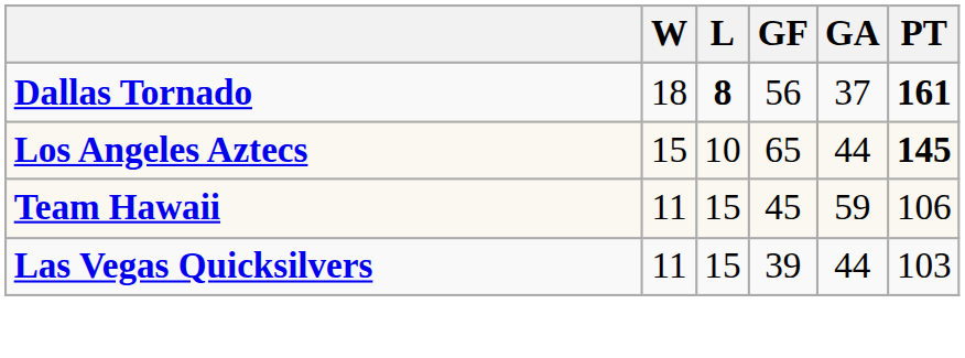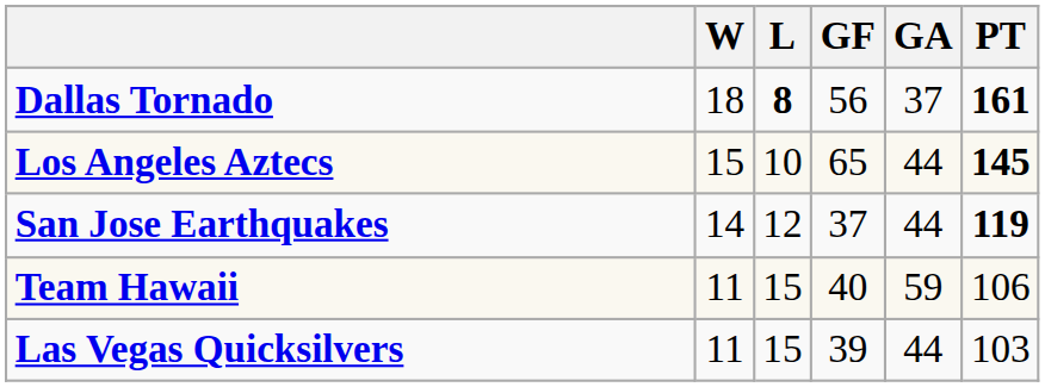+ row: San Jose Earthquakes | 14 | 12 | 37 | 44 | 119
Team Hawaii | GF: 45 -> 40
